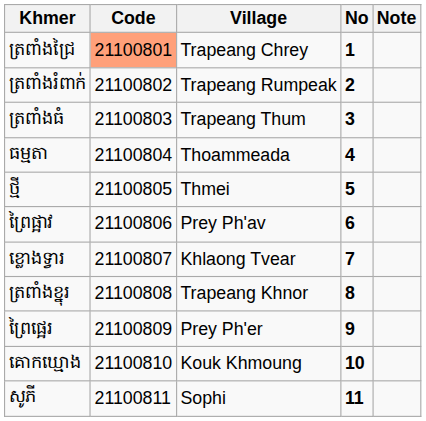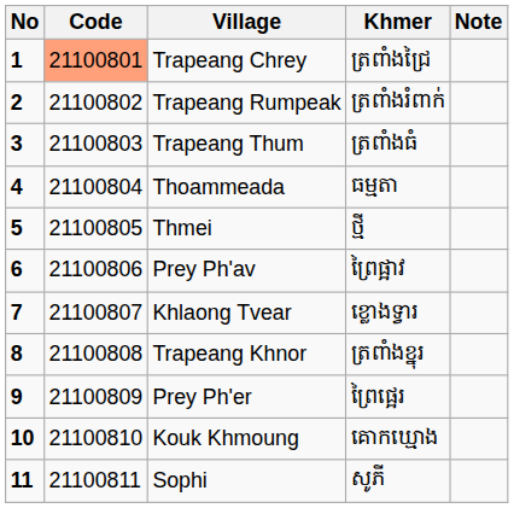columns swapped: No <-> Khmer
